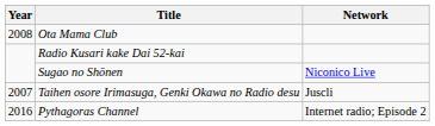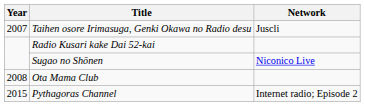rows swapped: Taihen osore Irimasuga, Genki Okawa no Radio desu <-> Ota Mama Club
Pythagoras Channel | Year: 2016 -> 2015
